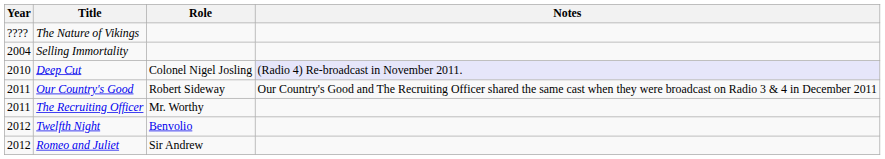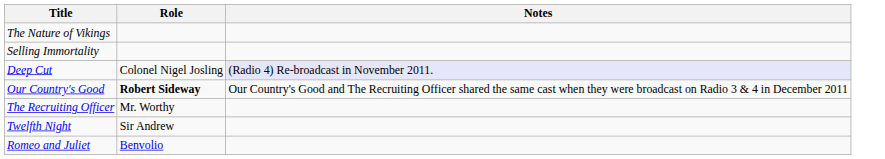- column: Year | ???? | 2004 | 2010 | 2011 | 2011 | 2012 | 2012
Our Country's Good | Role: normal -> bold
Twelfth Night | Role: Benvolio -> Sir Andrew
Romeo and Juliet | Role: Sir Andrew -> Benvolio
